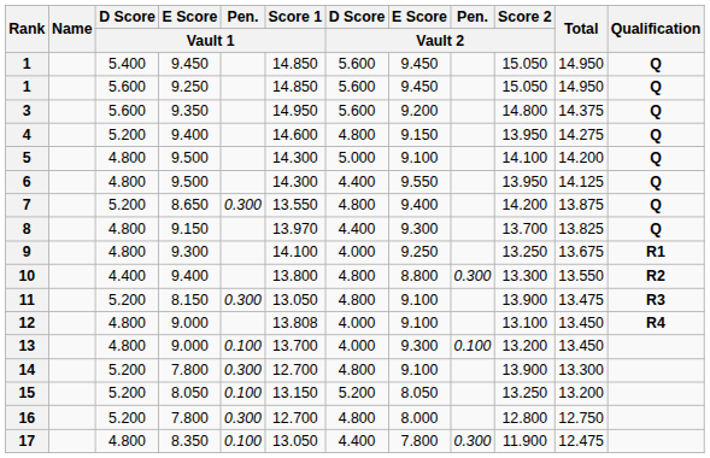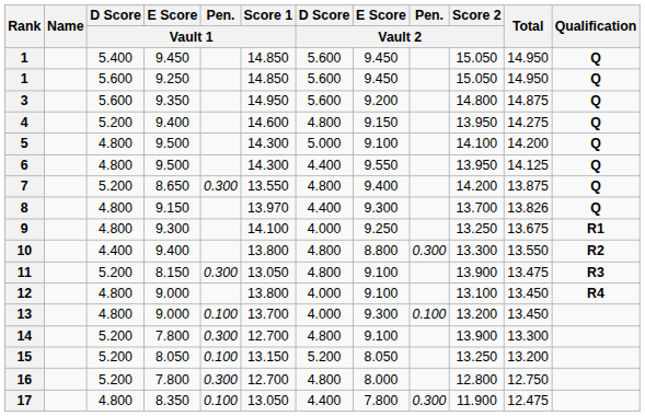3 | Total: 14.375 -> 14.875
8 | Total: 13.825 -> 13.826
12 | Score 1 / Vault 1: 13.808 -> 13.800
